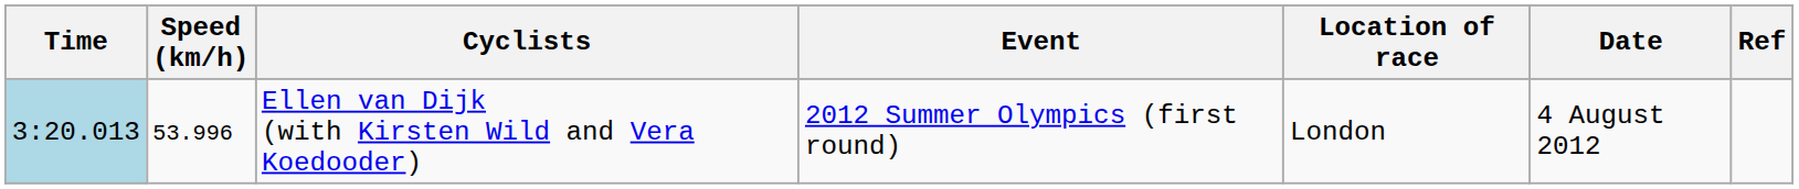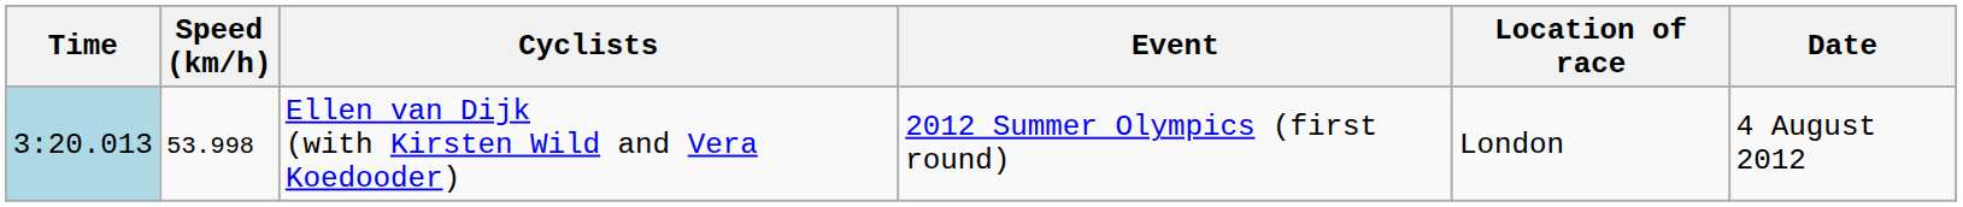- column: Ref
Ellen van Dijk (with Kirsten Wild and Vera Koedooder) | Speed (km/h): 53.996 -> 53.998
